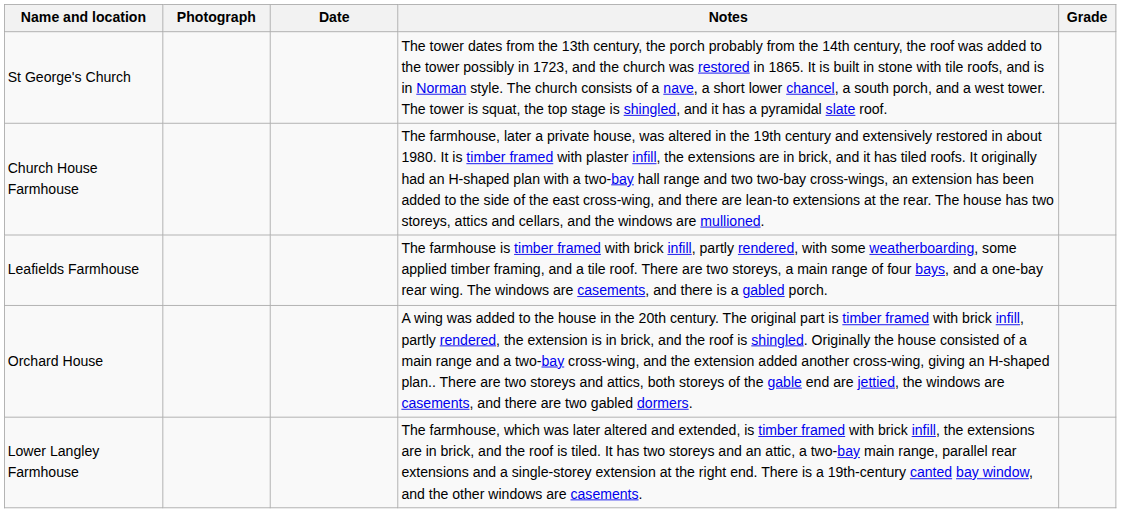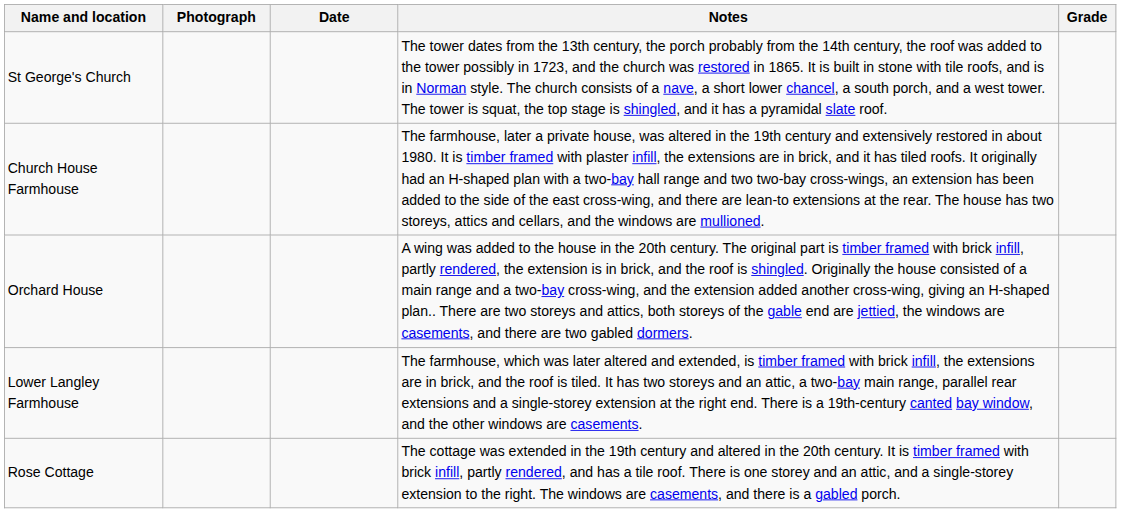- row: Leafields Farmhouse | The farmhouse is timber framed with brick infill, partly rendered, with some weatherboarding, some applied timber framing, and a tile roof. There are two storeys, a main range of four bays, and a one-bay rear wing. The windows are casements, and there is a gabled porch.
+ row: Rose Cottage | The cottage was extended in the 19th century and altered in the 20th century. It is timber framed with brick infill, partly rendered, and has a tile roof. There is one storey and an attic, and a single-storey extension to the right. The windows are casements, and there is a gabled porch.
